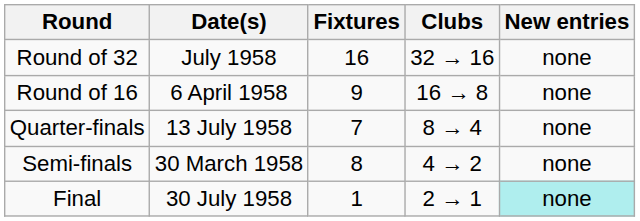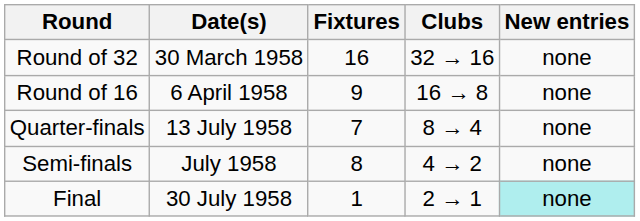Round of 32 | Date(s): July 1958 -> 30 March 1958
Semi-finals | Date(s): 30 March 1958 -> July 1958
